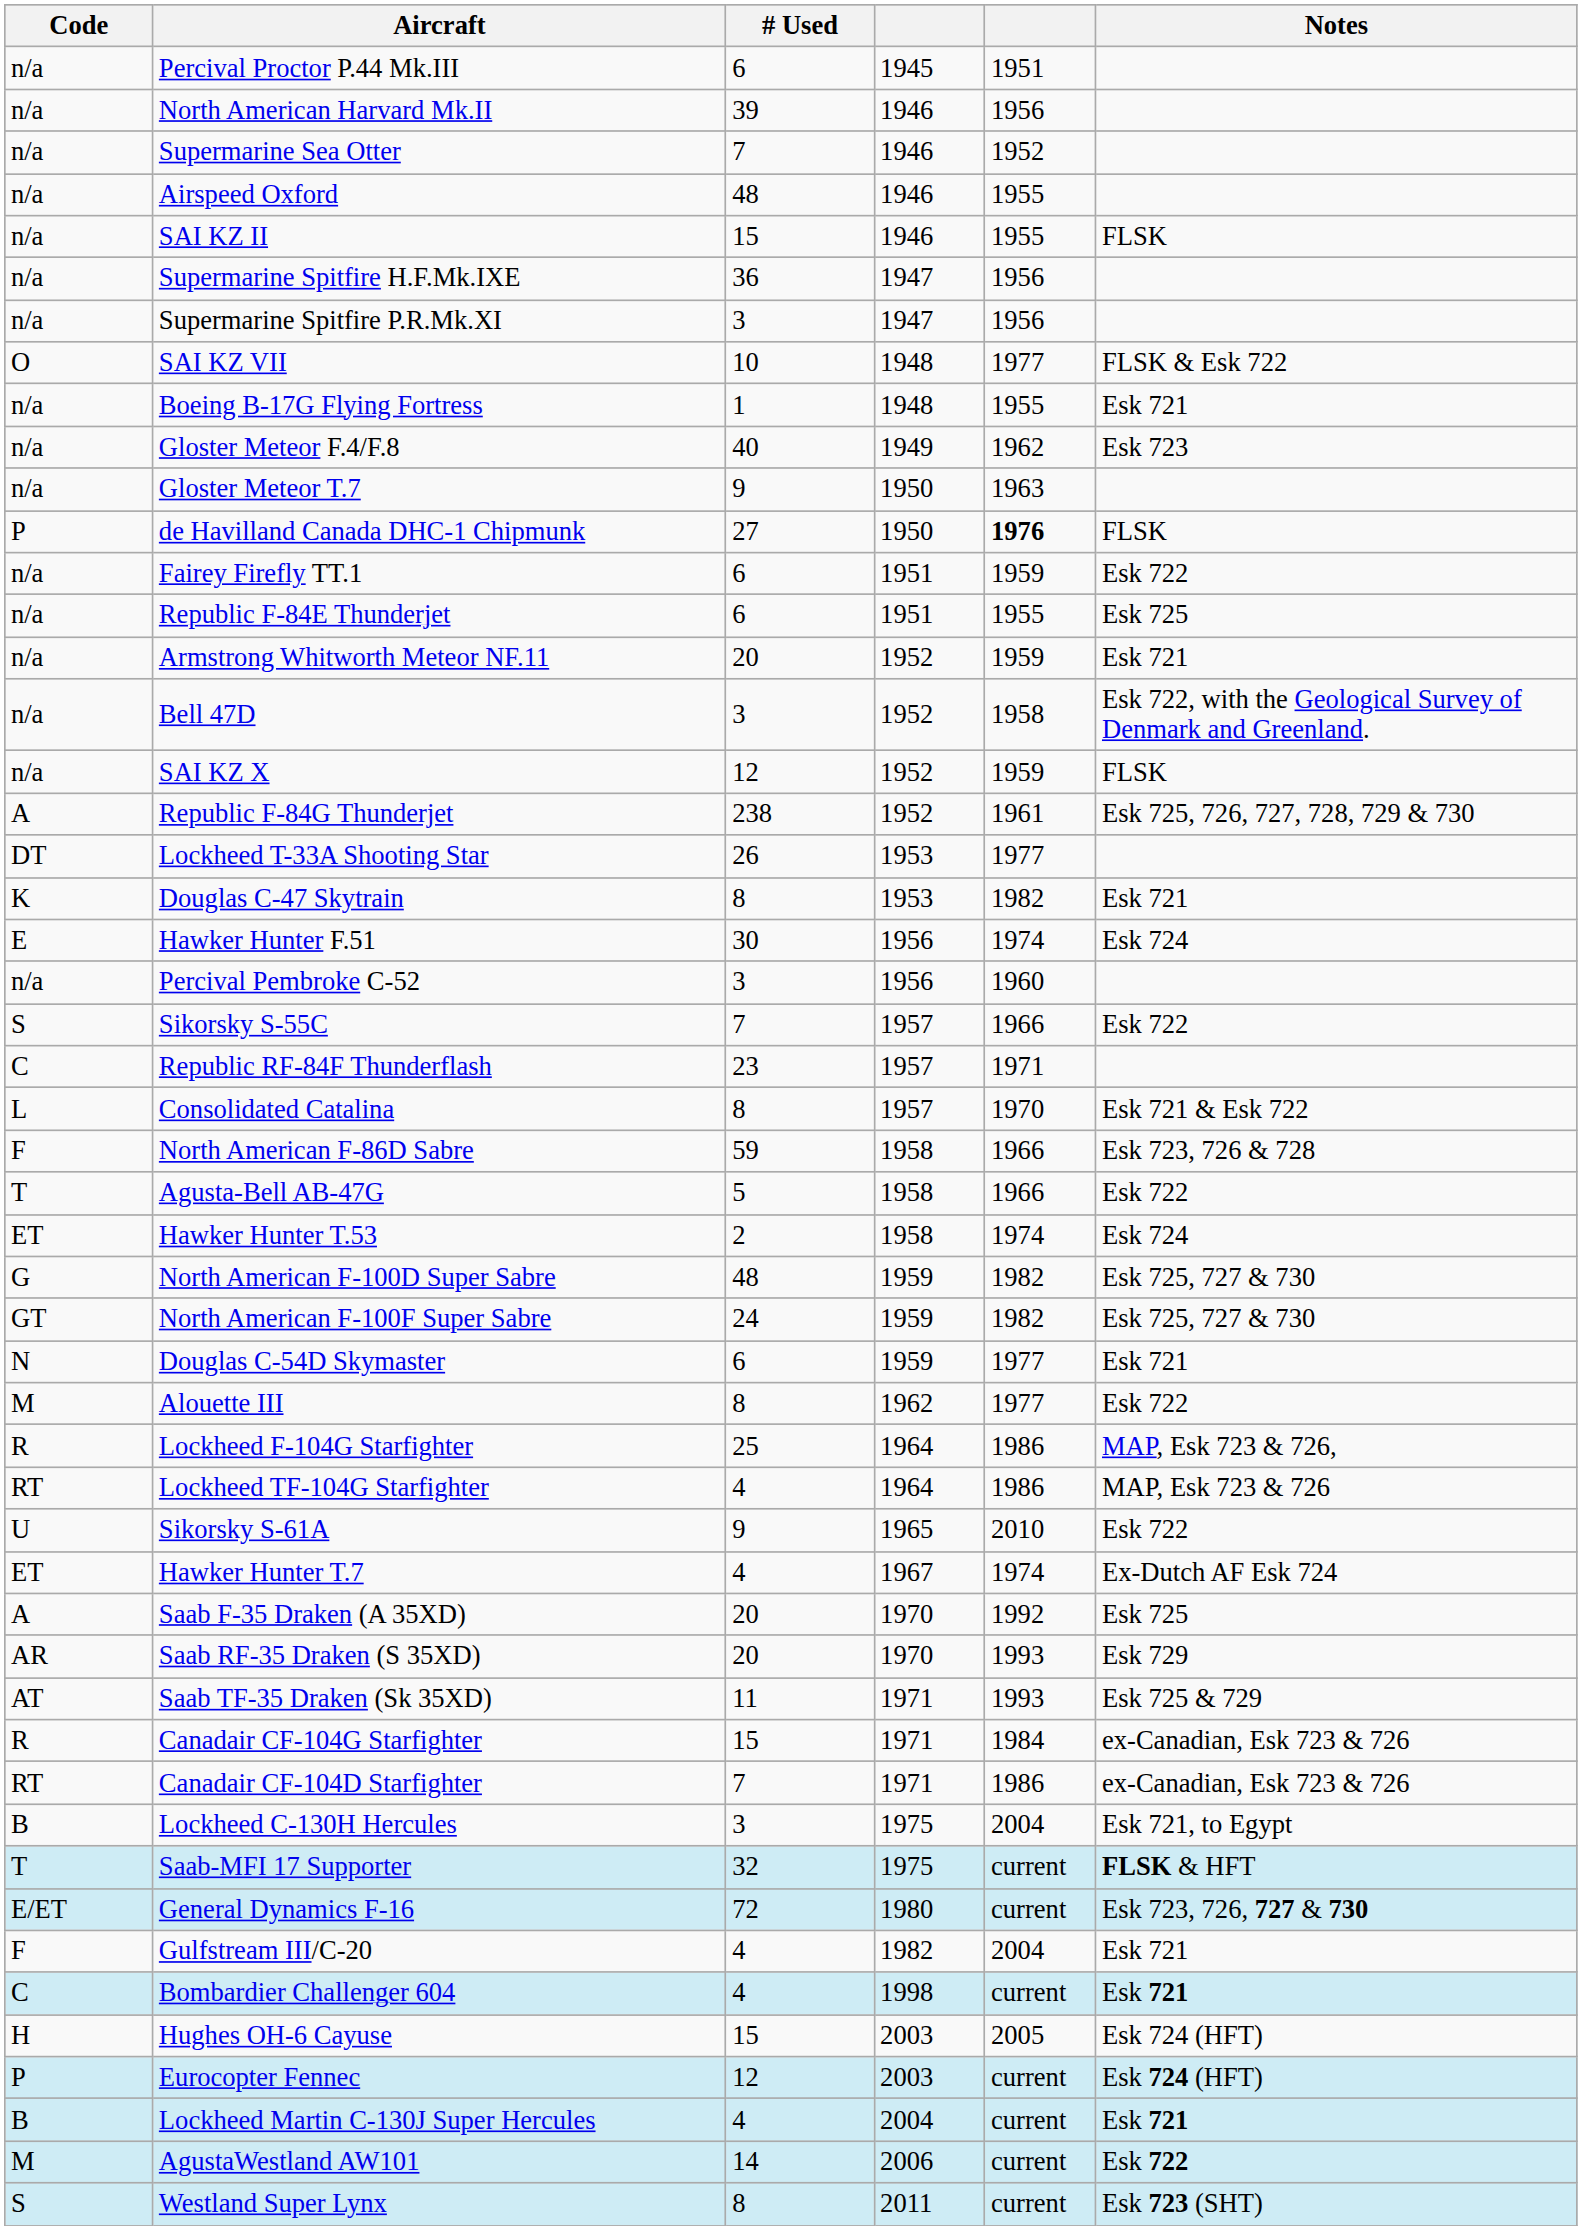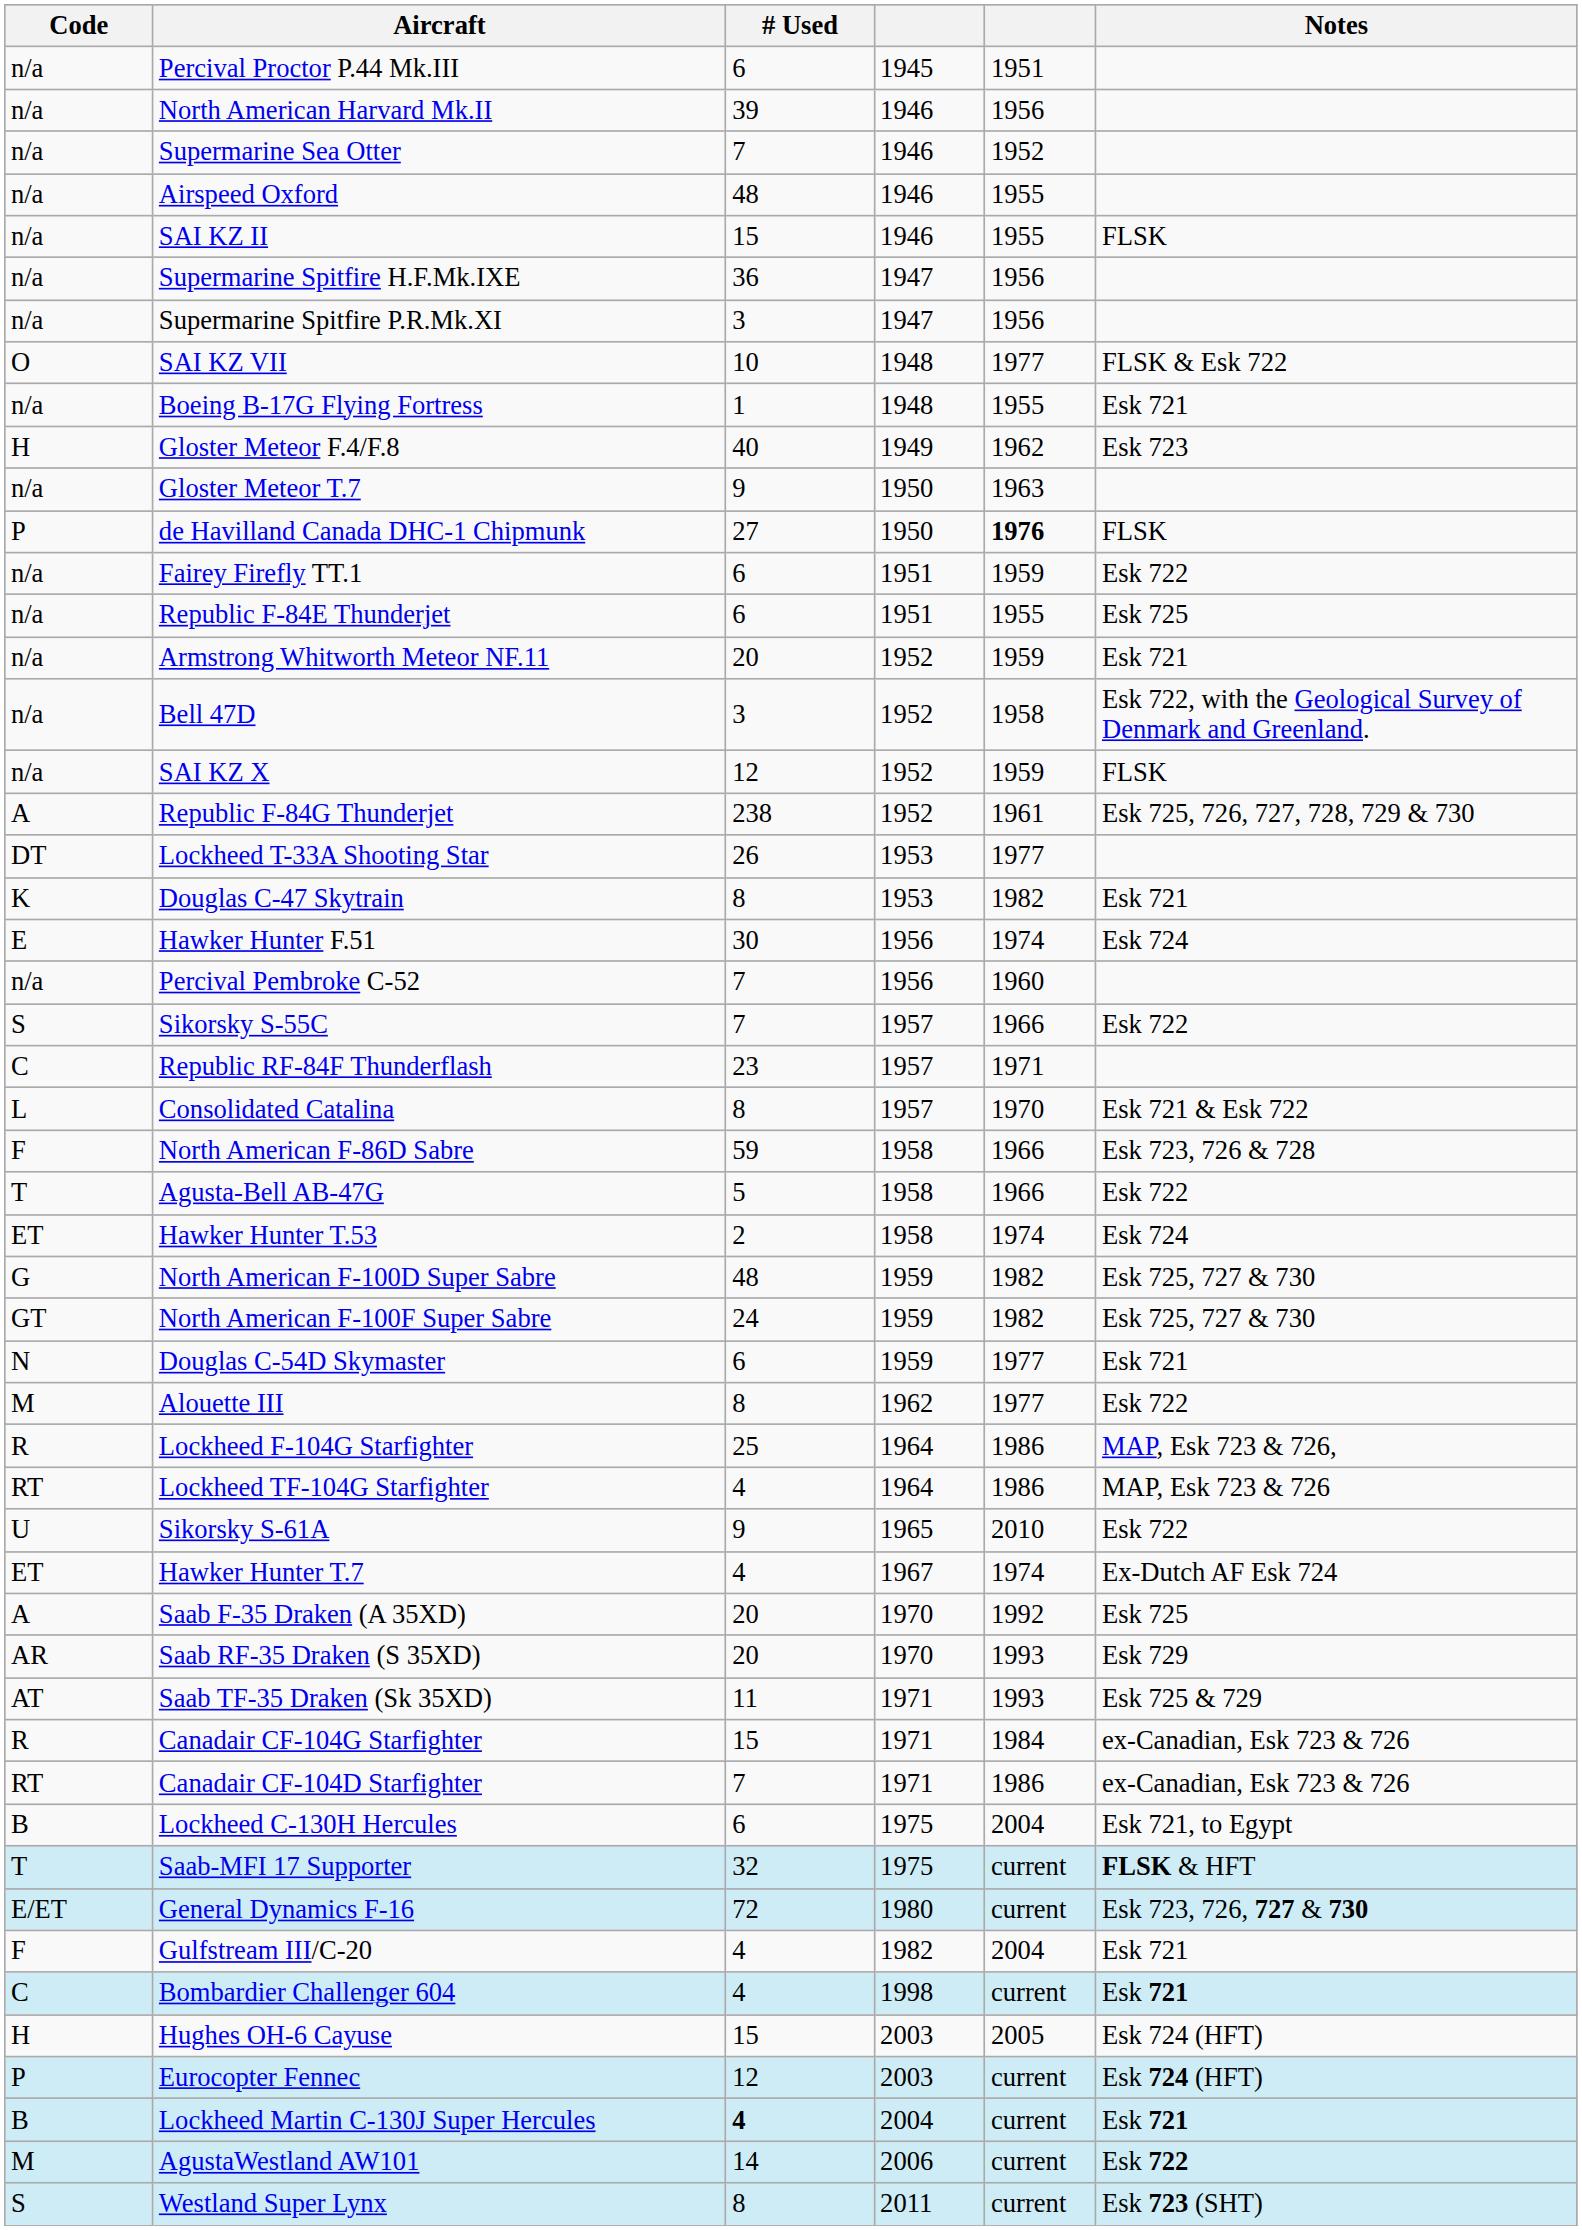Gloster Meteor F.4/F.8 | Code: n/a -> H
Percival Pembroke C-52 | # Used: 3 -> 7
Lockheed C-130H Hercules | # Used: 3 -> 6
Lockheed Martin C-130J Super Hercules | # Used: normal -> bold
